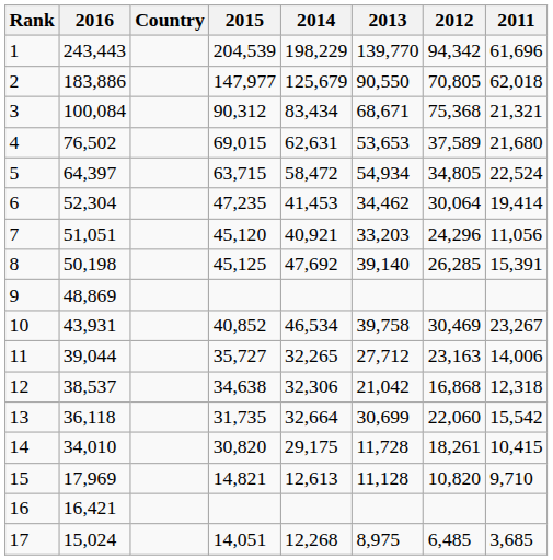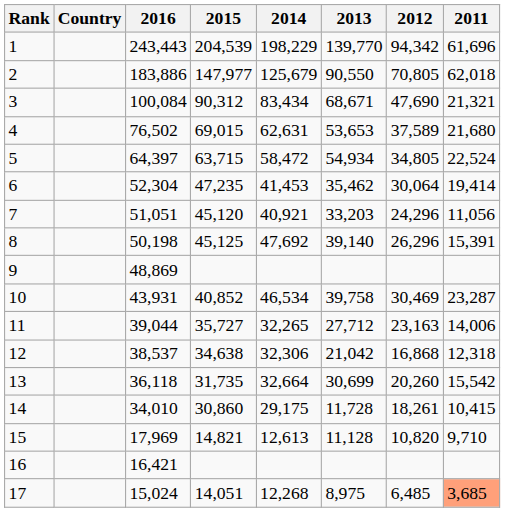columns swapped: Country <-> 2016
3 | 2012: 75,368 -> 47,690
6 | 2013: 34,462 -> 35,462
8 | 2012: 26,285 -> 26,296
10 | 2011: 23,267 -> 23,287
13 | 2012: 22,060 -> 20,260
14 | 2015: 30,820 -> 30,860
17 | 2011: no background -> lightsalmon background
